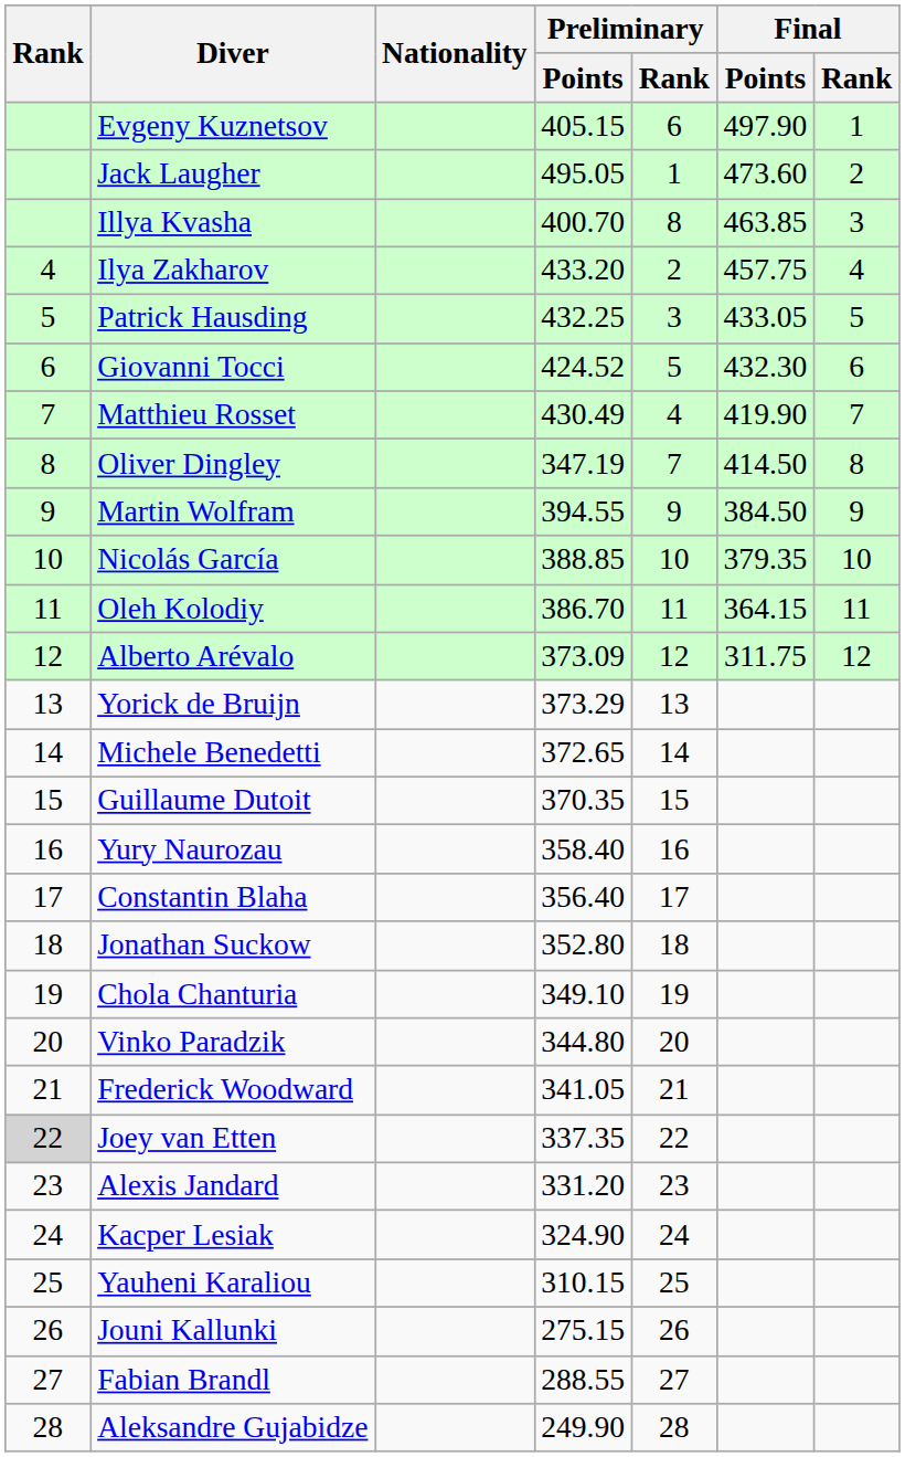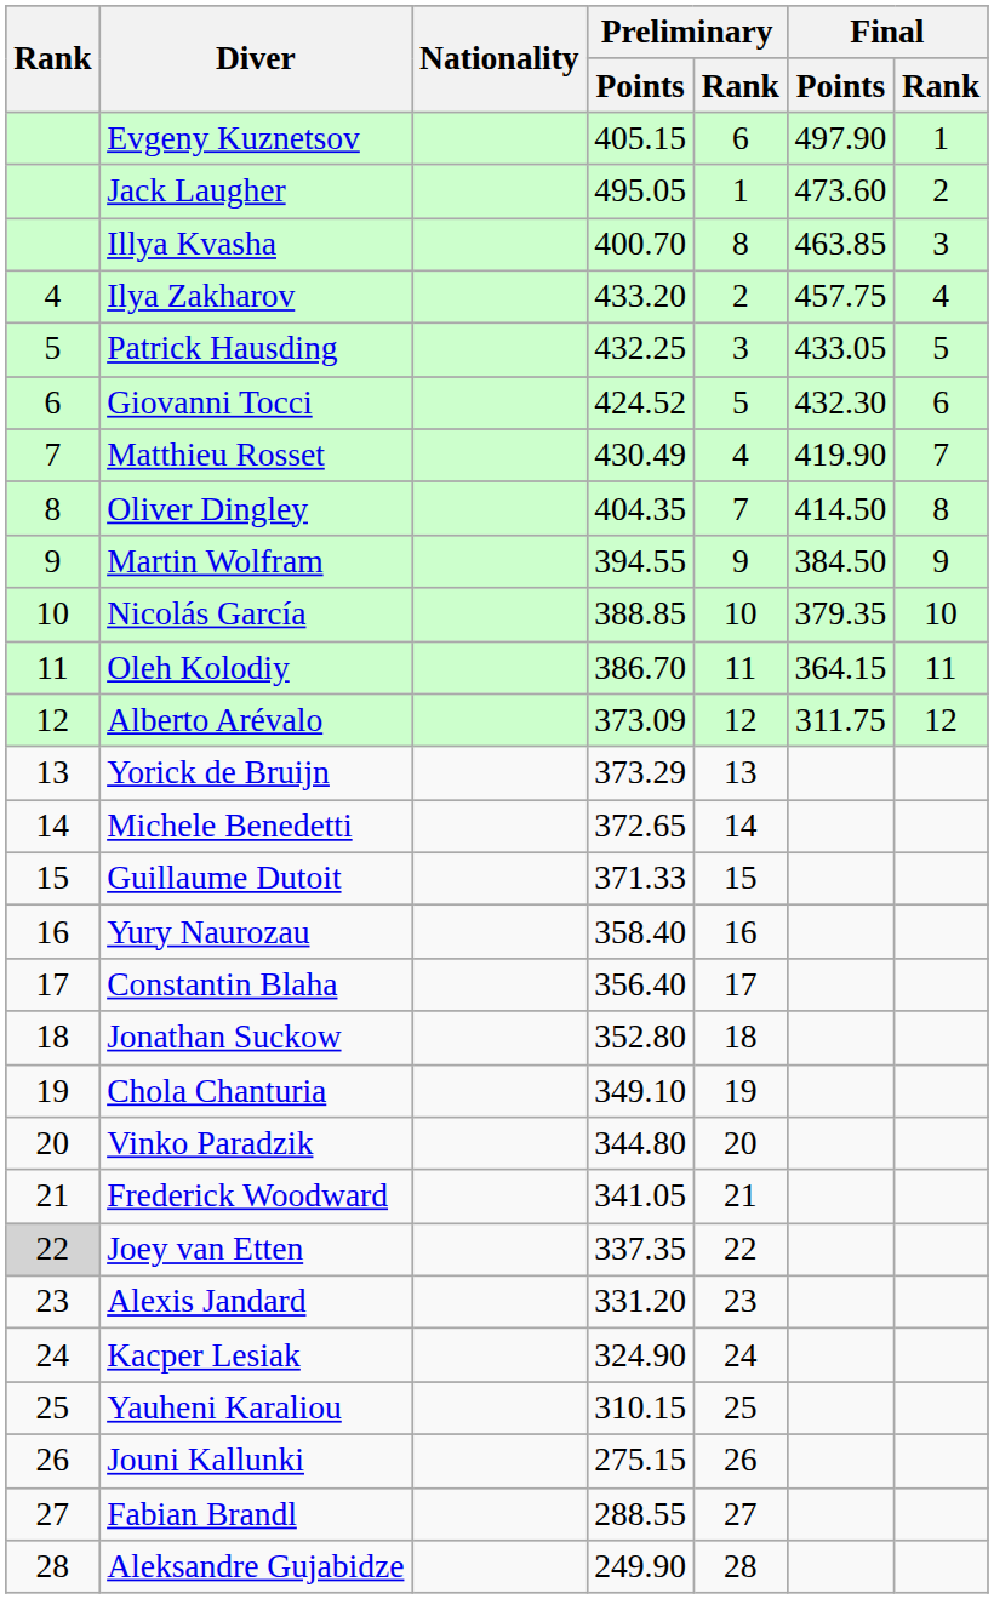Oliver Dingley | Preliminary / Points: 347.19 -> 404.35
Guillaume Dutoit | Preliminary / Points: 370.35 -> 371.33
